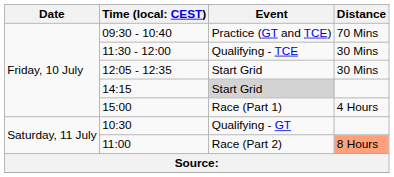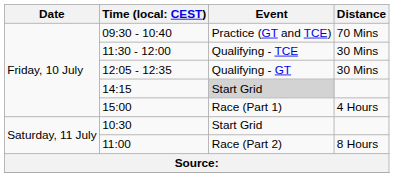12:05 - 12:35 | Event: Start Grid -> Qualifying - GT
10:30 | Event: Qualifying - GT -> Start Grid
11:00 | Distance: lightsalmon background -> no background
